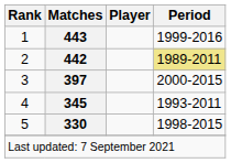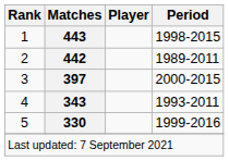1 | Period: 1999-2016 -> 1998-2015
2 | Period: khaki background -> no background
4 | Matches: 345 -> 343
5 | Period: 1998-2015 -> 1999-2016
